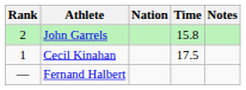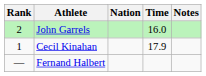John Garrels | Time: 15.8 -> 16.0
Cecil Kinahan | Time: 17.5 -> 17.9
